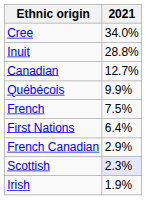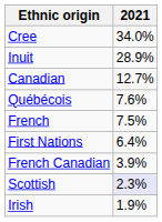Inuit | 2021: 28.8% -> 28.9%
Québécois | 2021: 9.9% -> 7.6%
French Canadian | 2021: 2.9% -> 3.9%
